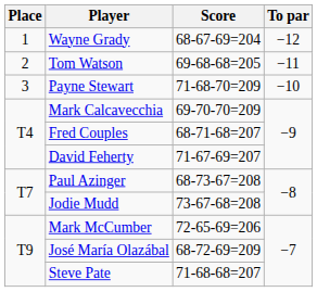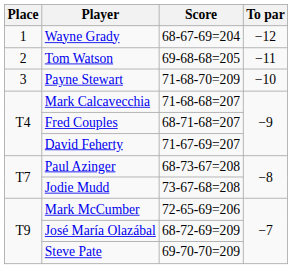Mark Calcavecchia | Score: 69-70-70=209 -> 71-68-68=207
Steve Pate | Score: 71-68-68=207 -> 69-70-70=209
